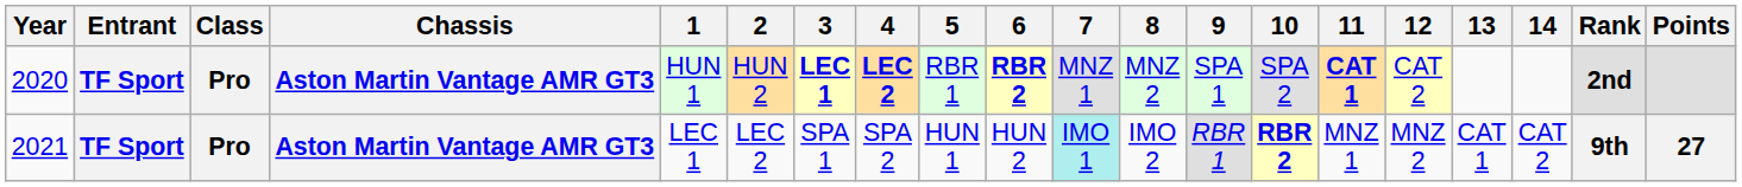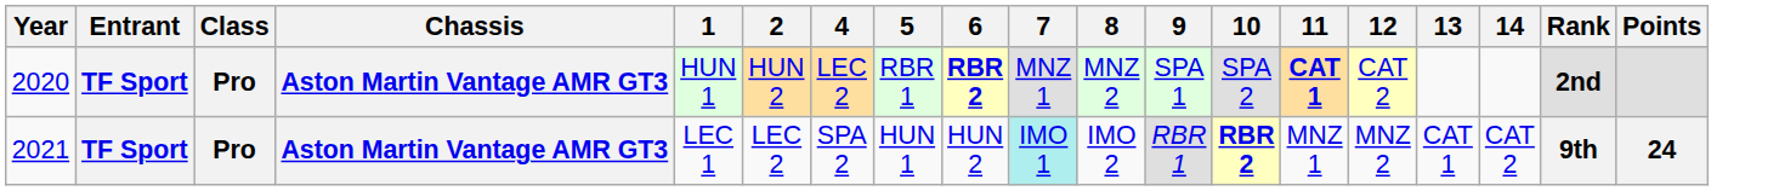- column: 3 | LEC 1 | SPA 1
2020 | 4: bold -> normal
2021 | Points: 27 -> 24
